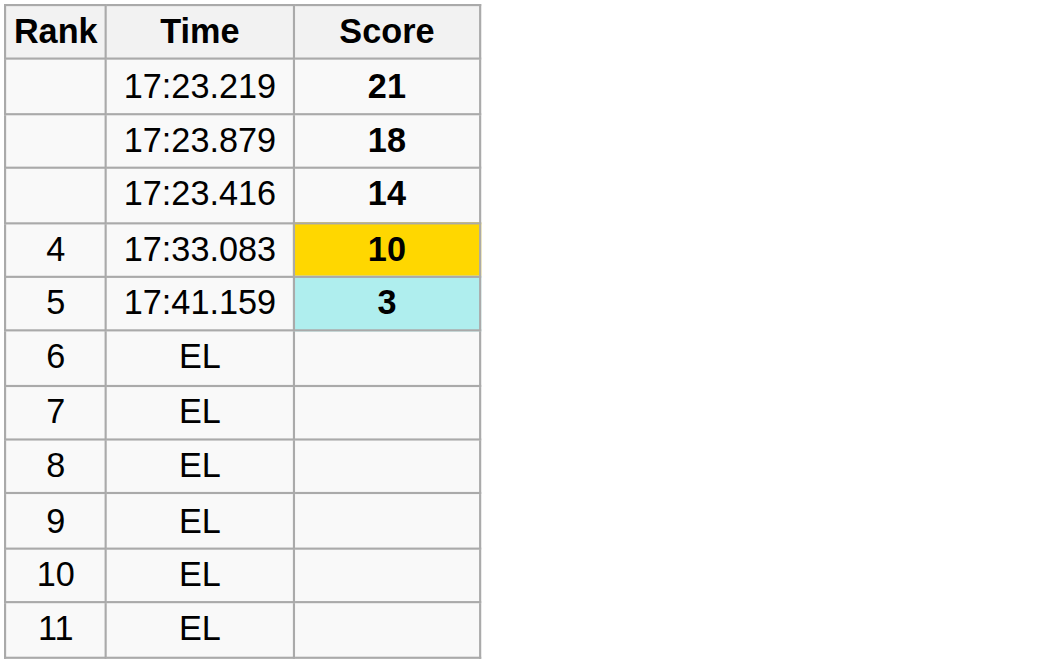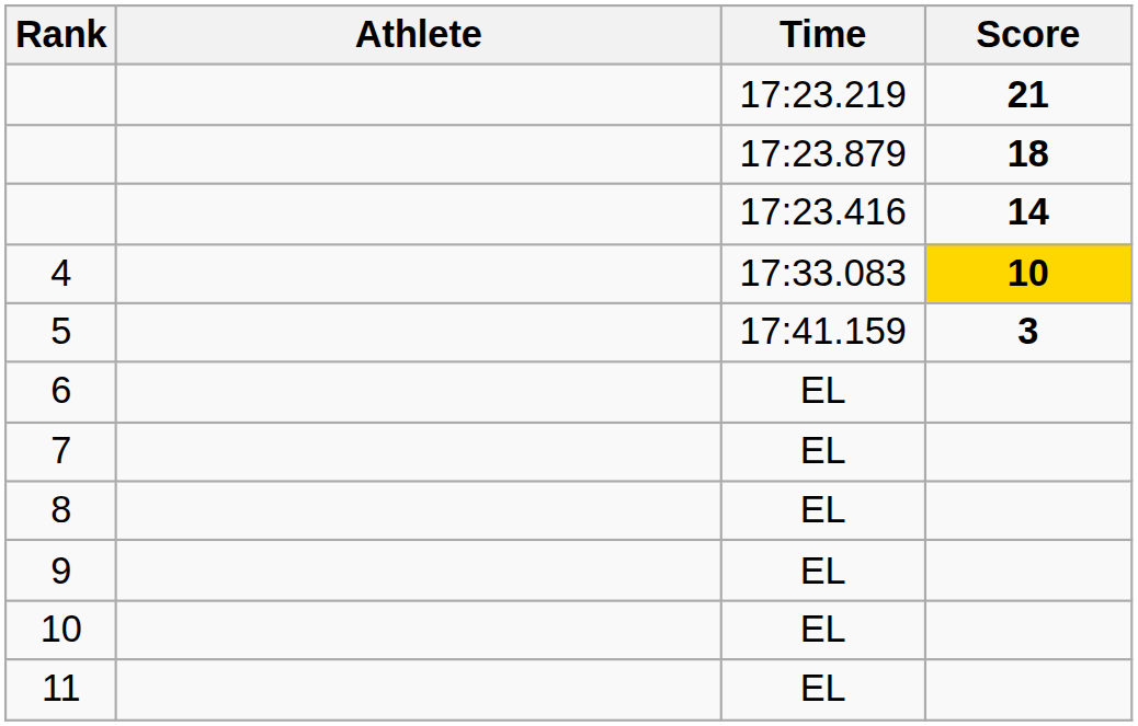+ column: Athlete
5 | Score: paleturquoise background -> no background
